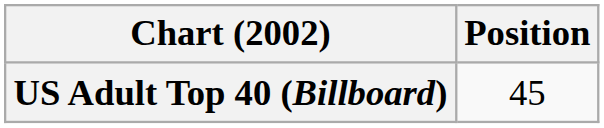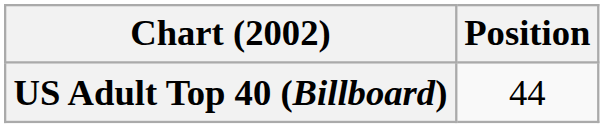US Adult Top 40 (Billboard) | Position: 45 -> 44
